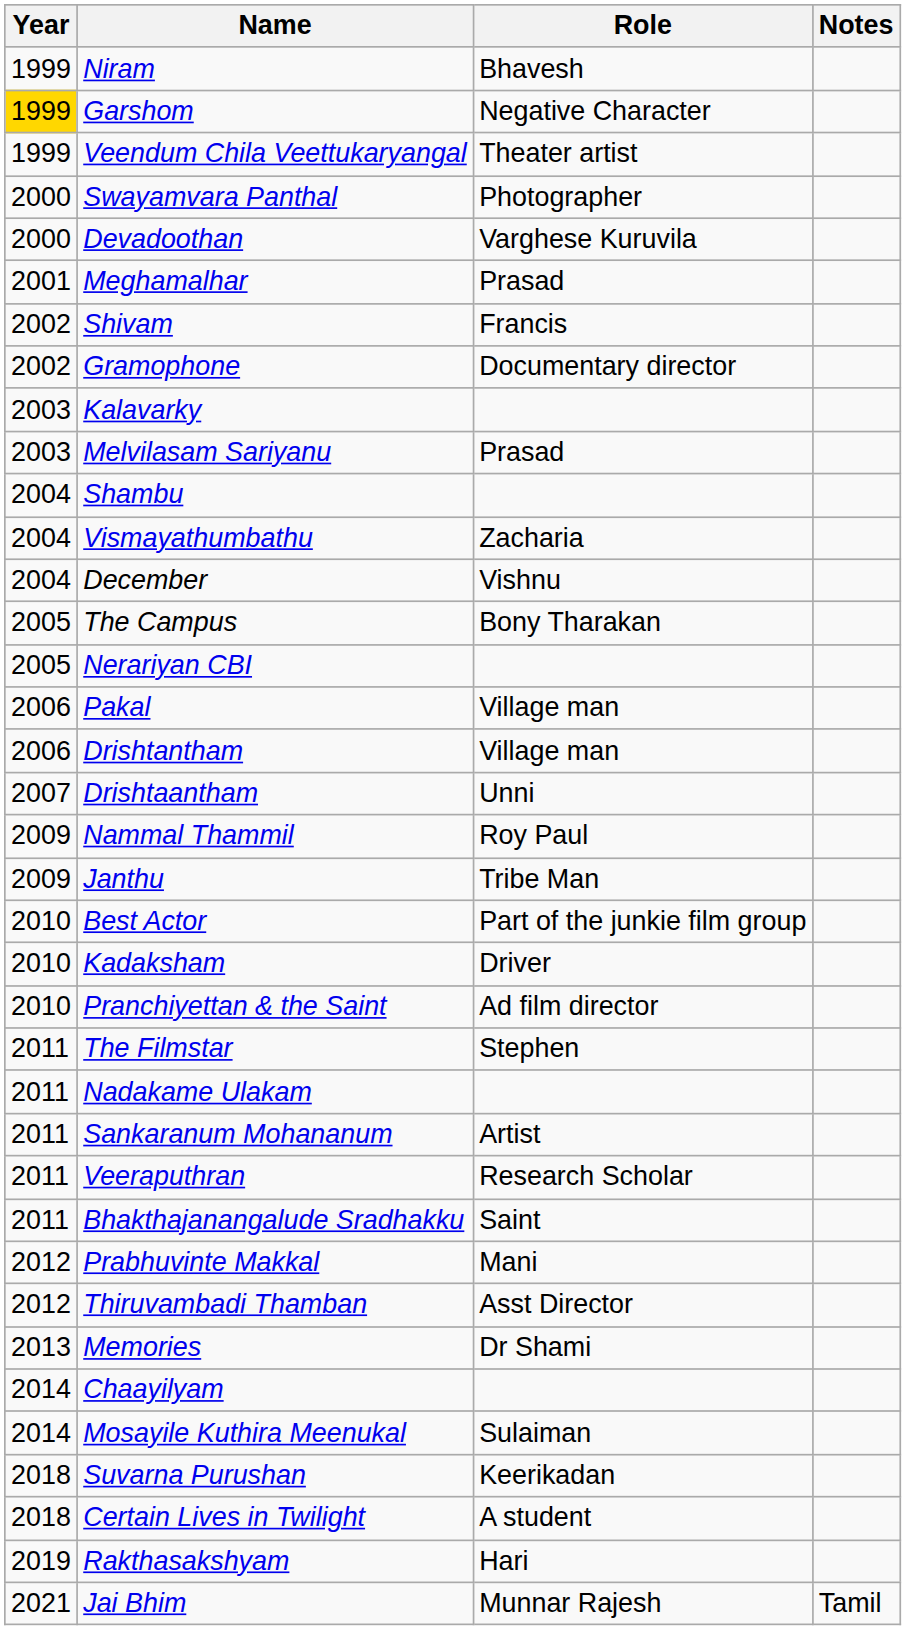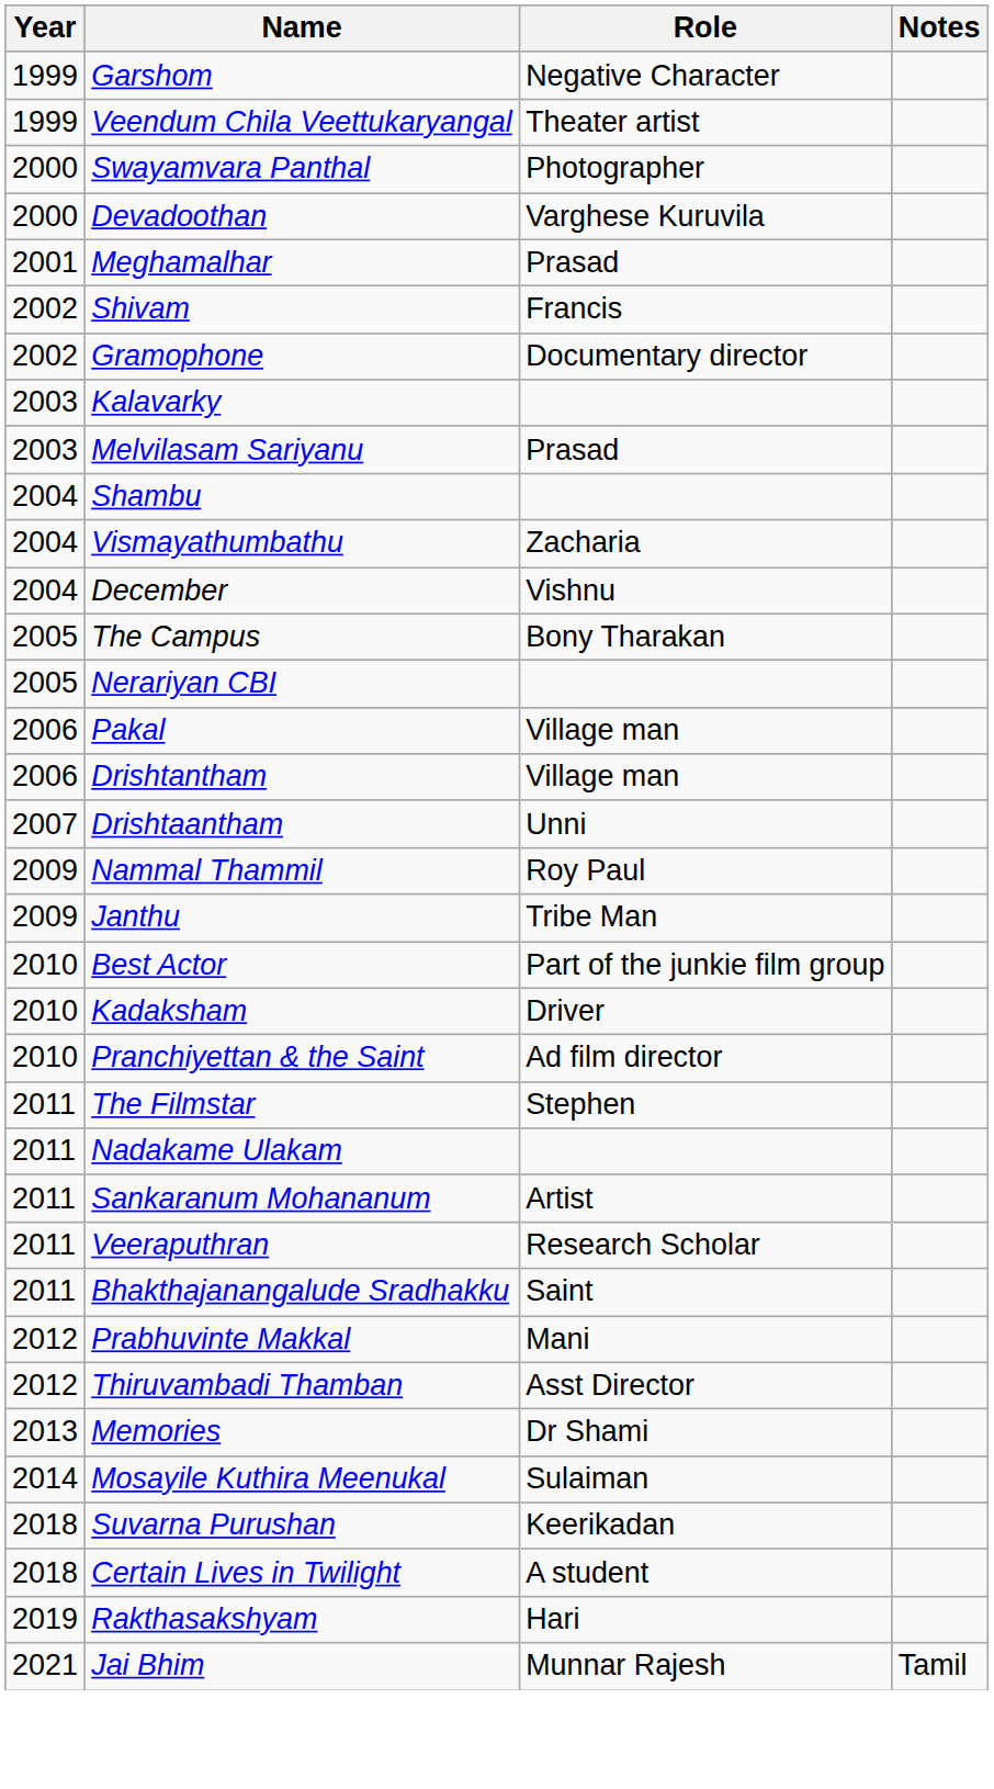- row: 1999 | Niram | Bhavesh
Garshom | Year: gold background -> no background
- row: 2014 | Chaayilyam
